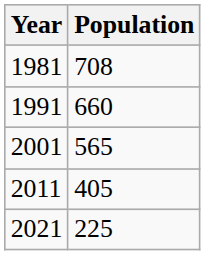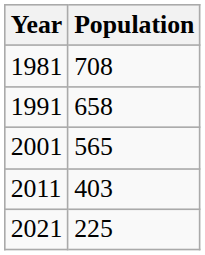1991 | Population: 660 -> 658
2011 | Population: 405 -> 403
